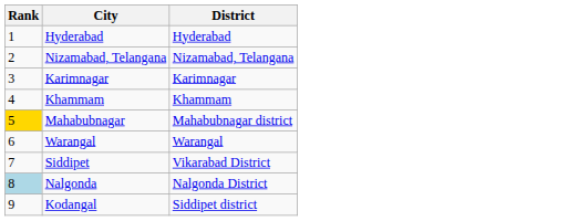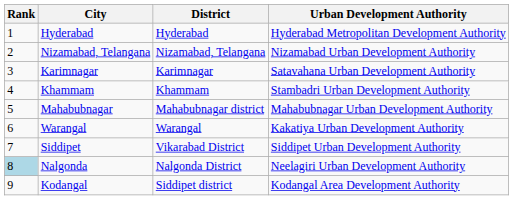+ column: Urban Development Authority | Hyderabad Metropolitan Development Authority | Nizamabad Urban Development Authority | Satavahana Urban Development Authority | Stambadri Urban Development Authority | Mahabubnagar Urban Development Authority | Kakatiya Urban Development Authority | Siddipet Urban Development Authority | Neelagiri Urban Development Authority | Kodangal Area Development Authority
Mahabubnagar | Rank: gold background -> no background
